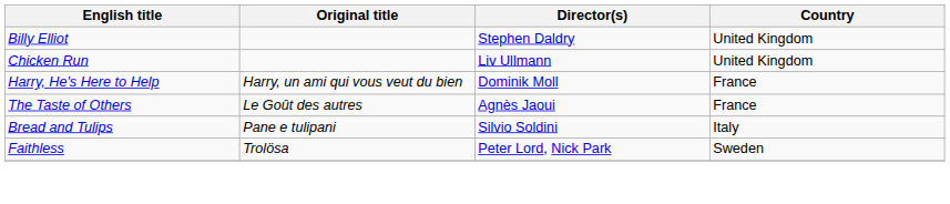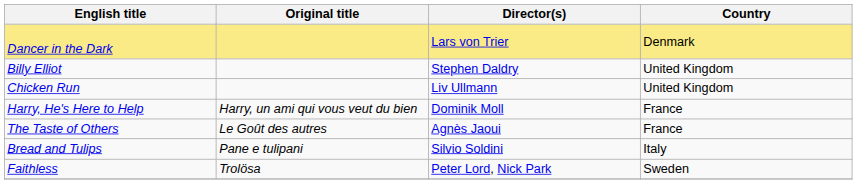+ row: Dancer in the Dark | Lars von Trier | Denmark
